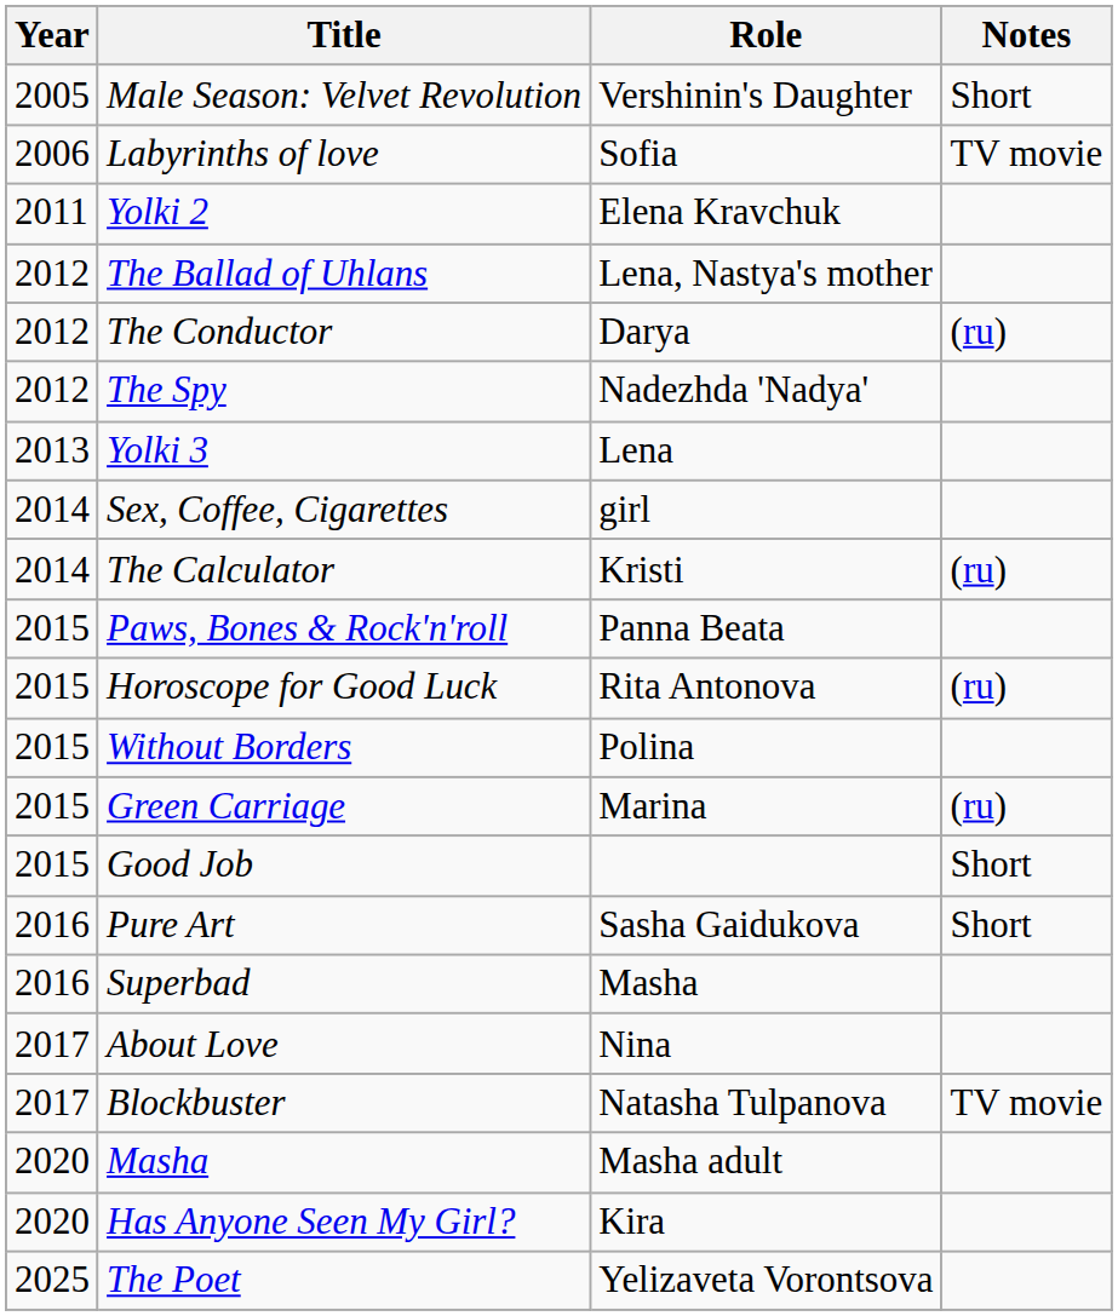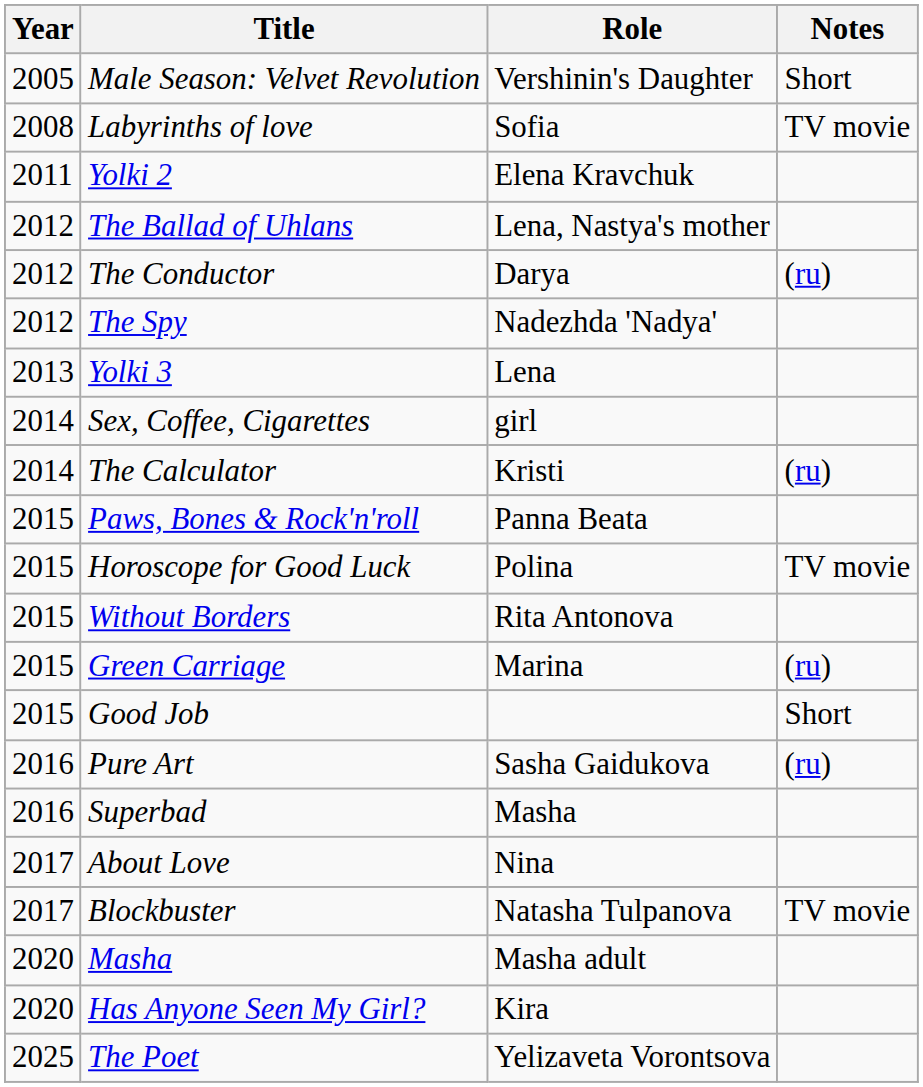Labyrinths of love | Year: 2006 -> 2008
Horoscope for Good Luck | Role: Rita Antonova -> Polina
Horoscope for Good Luck | Notes: (ru) -> TV movie
Without Borders | Role: Polina -> Rita Antonova
Pure Art | Notes: Short -> (ru)
